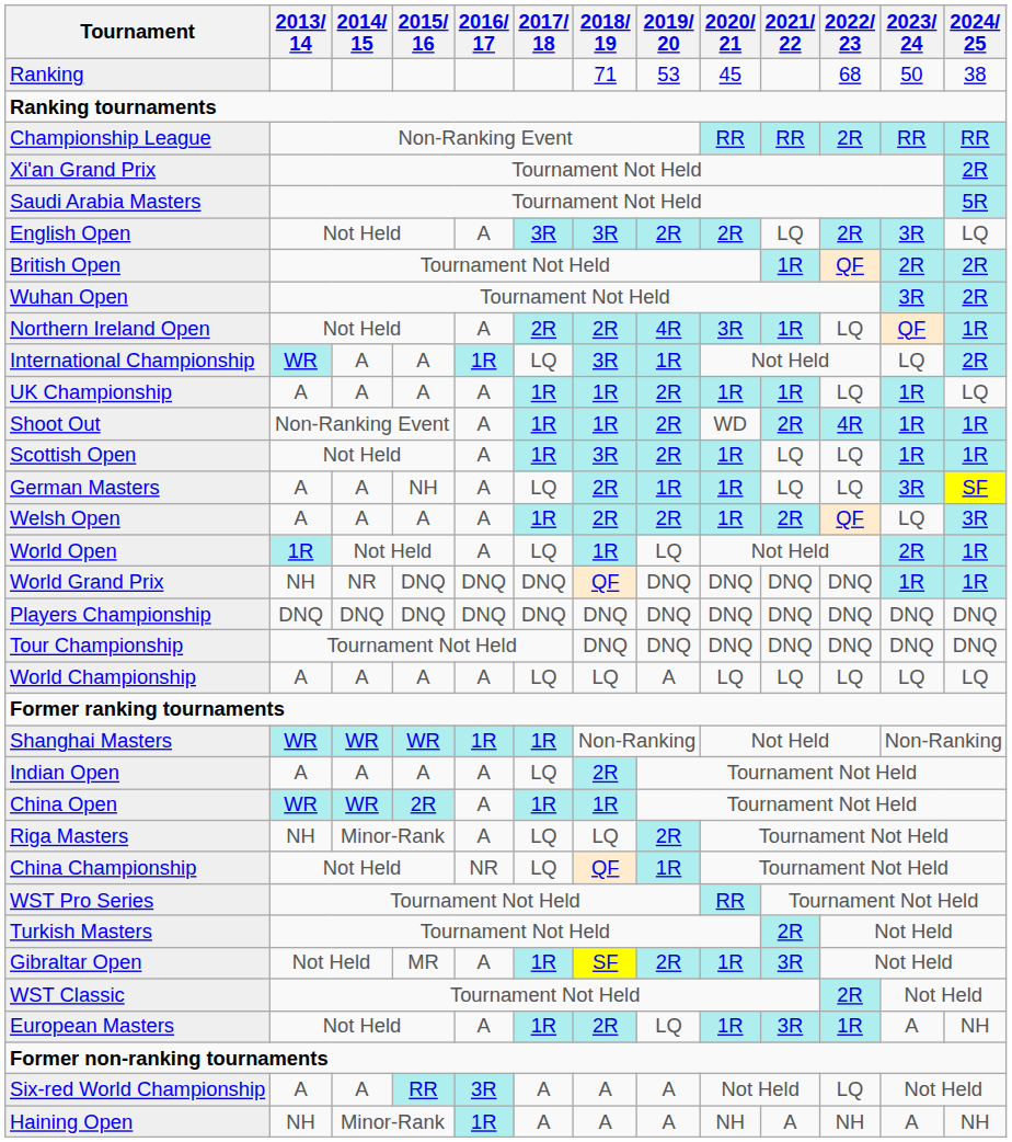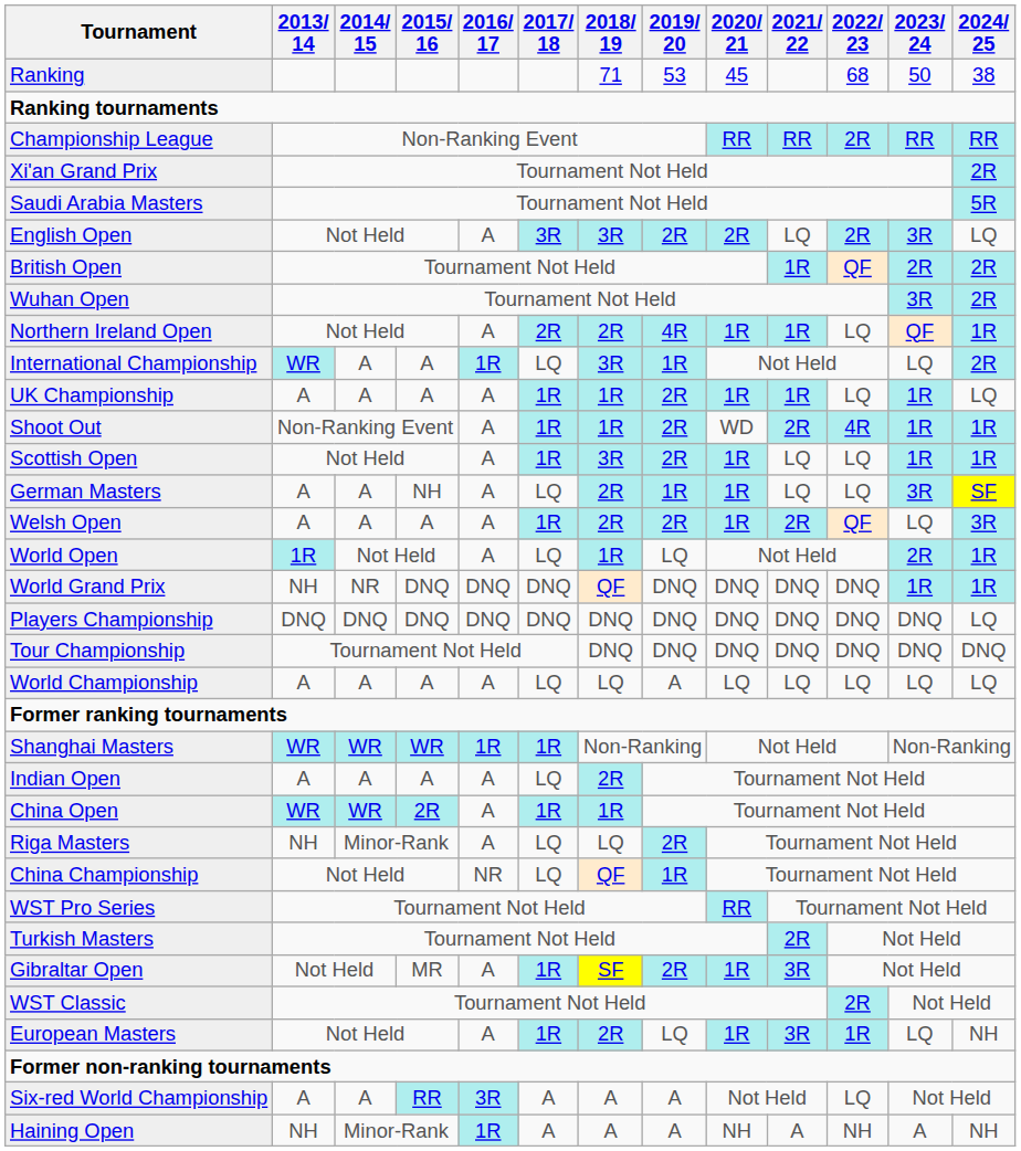Northern Ireland Open | 2020/ 21: 3R -> 1R
Players Championship | 2024/ 25: DNQ -> LQ
European Masters | 2023/ 24: A -> LQ
